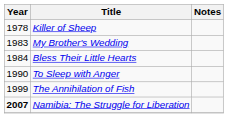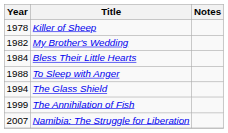My Brother's Wedding | Year: 1983 -> 1982
To Sleep with Anger | Year: 1990 -> 1988
+ row: 1994 | The Glass Shield
Namibia: The Struggle for Liberation | Year: bold -> normal
